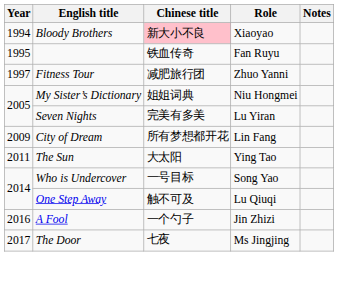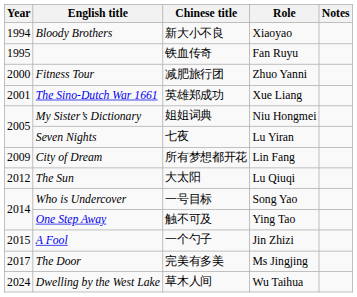Bloody Brothers | Chinese title: pink background -> no background
Fitness Tour | Year: 1997 -> 2000
+ row: 2001 | The Sino-Dutch War 1661 | 英雄郑成功 | Xue Liang
Seven Nights | Chinese title: 完美有多美 -> 七夜
The Sun | Year: 2011 -> 2012
The Sun | Role: Ying Tao -> Lu Qiuqi
One Step Away | Role: Lu Qiuqi -> Ying Tao
A Fool | Year: 2016 -> 2015
The Door | Chinese title: 七夜 -> 完美有多美
+ row: 2024 | Dwelling by the West Lake | 草木人间 | Wu Taihua
